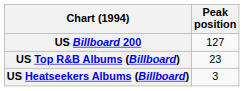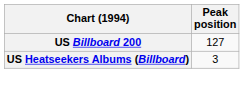- row: US Top R&B Albums (Billboard) | 23
